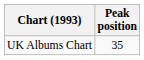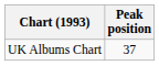UK Albums Chart | Peak position: 35 -> 37
